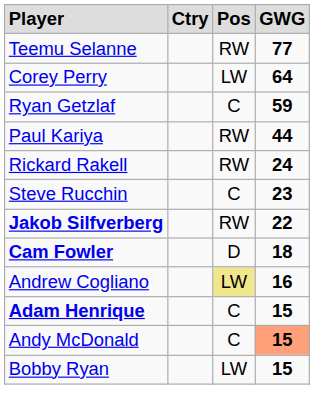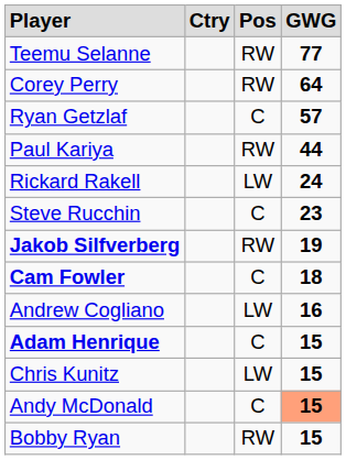Corey Perry | column 3: LW -> RW
Ryan Getzlaf | column 4: 59 -> 57
Rickard Rakell | column 3: RW -> LW
Jakob Silfverberg | column 4: 22 -> 19
Cam Fowler | column 3: D -> C
Andrew Cogliano | column 3: khaki background -> no background
+ row: Chris Kunitz | LW | 15
Bobby Ryan | column 3: LW -> RW
